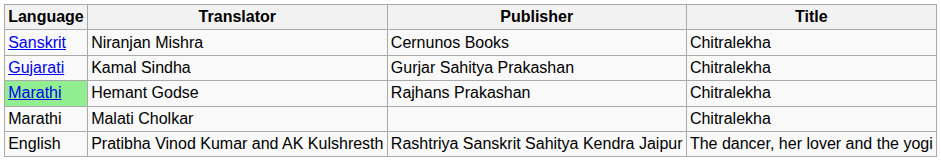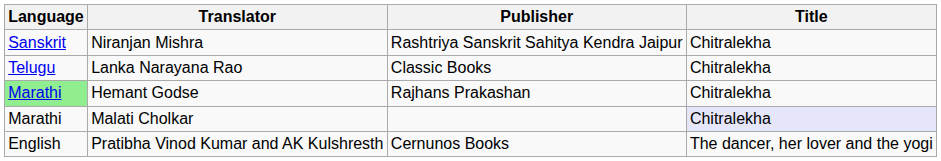Niranjan Mishra | Publisher: Cernunos Books -> Rashtriya Sanskrit Sahitya Kendra Jaipur
- row: Gujarati | Kamal Sindha | Gurjar Sahitya Prakashan | Chitralekha
+ row: Telugu | Lanka Narayana Rao | Classic Books | Chitralekha
Malati Cholkar | Title: no background -> lavender background
Pratibha Vinod Kumar and AK Kulshresth | Publisher: Rashtriya Sanskrit Sahitya Kendra Jaipur -> Cernunos Books
